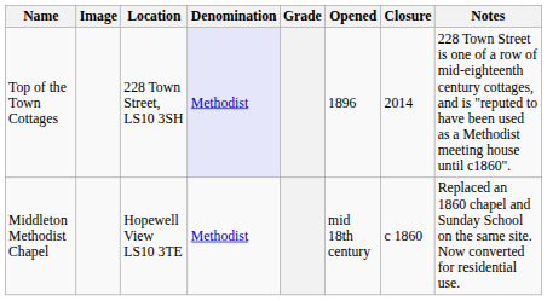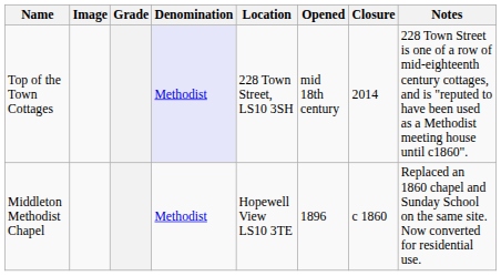columns swapped: Location <-> Grade
Top of the Town Cottages | Opened: 1896 -> mid 18th century
Middleton Methodist Chapel | Opened: mid 18th century -> 1896
